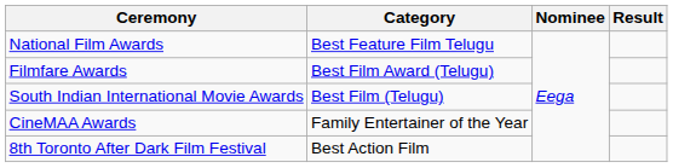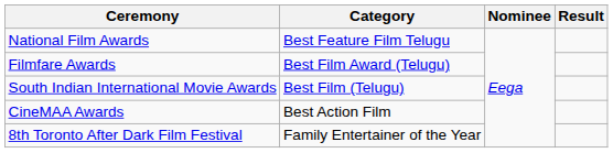CineMAA Awards | Category: Family Entertainer of the Year -> Best Action Film
8th Toronto After Dark Film Festival | Category: Best Action Film -> Family Entertainer of the Year
